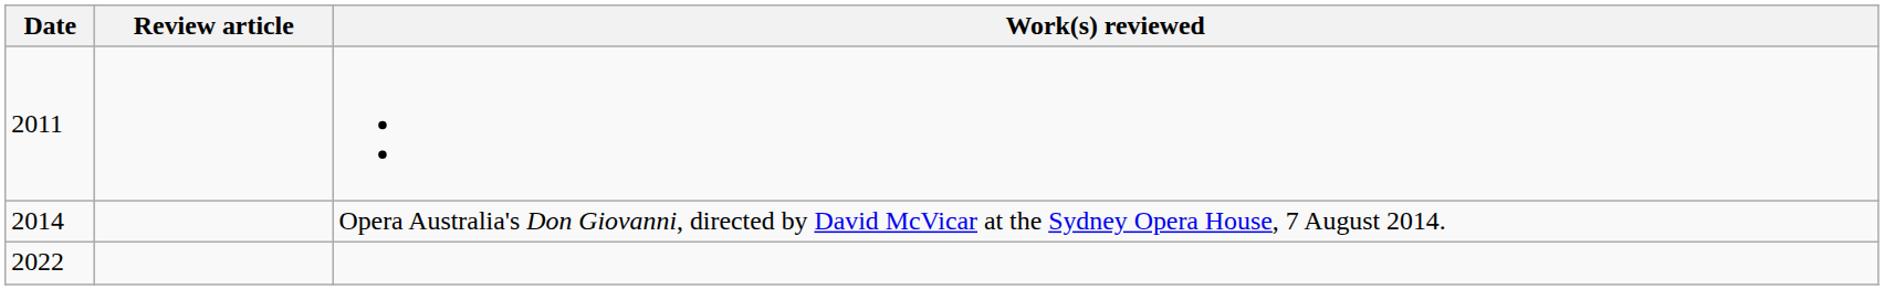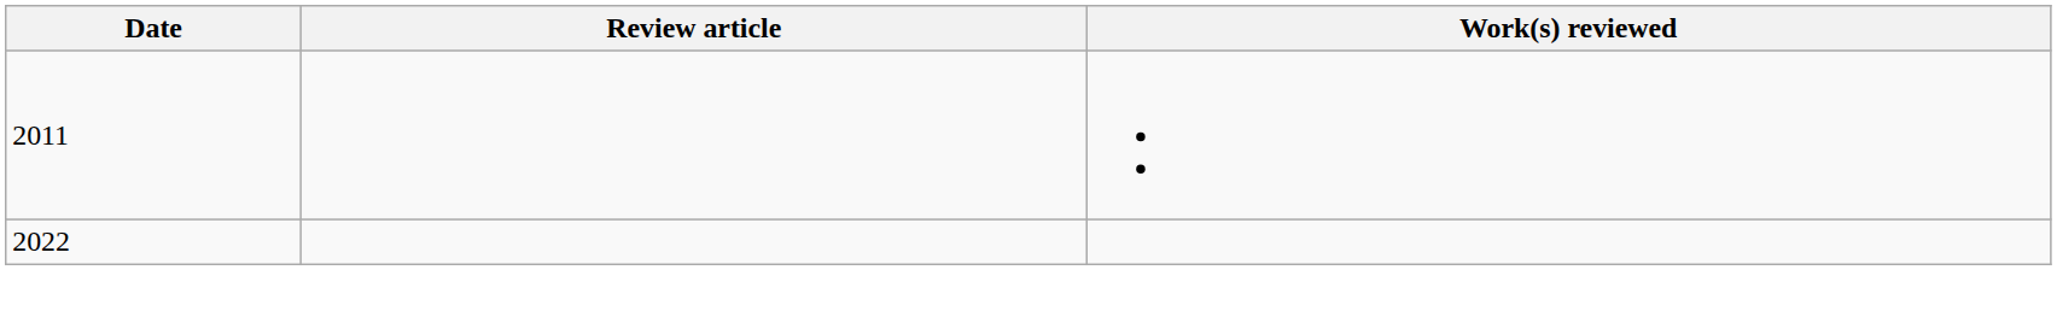- row: 2014 | Opera Australia's Don Giovanni, directed by David McVicar at the Sydney Opera House, 7 August 2014.
